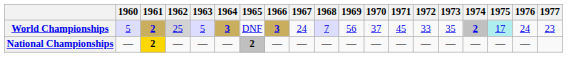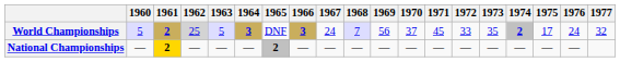World Championships | 1975: paleturquoise background -> no background
World Championships | 1977: 23 -> 32
